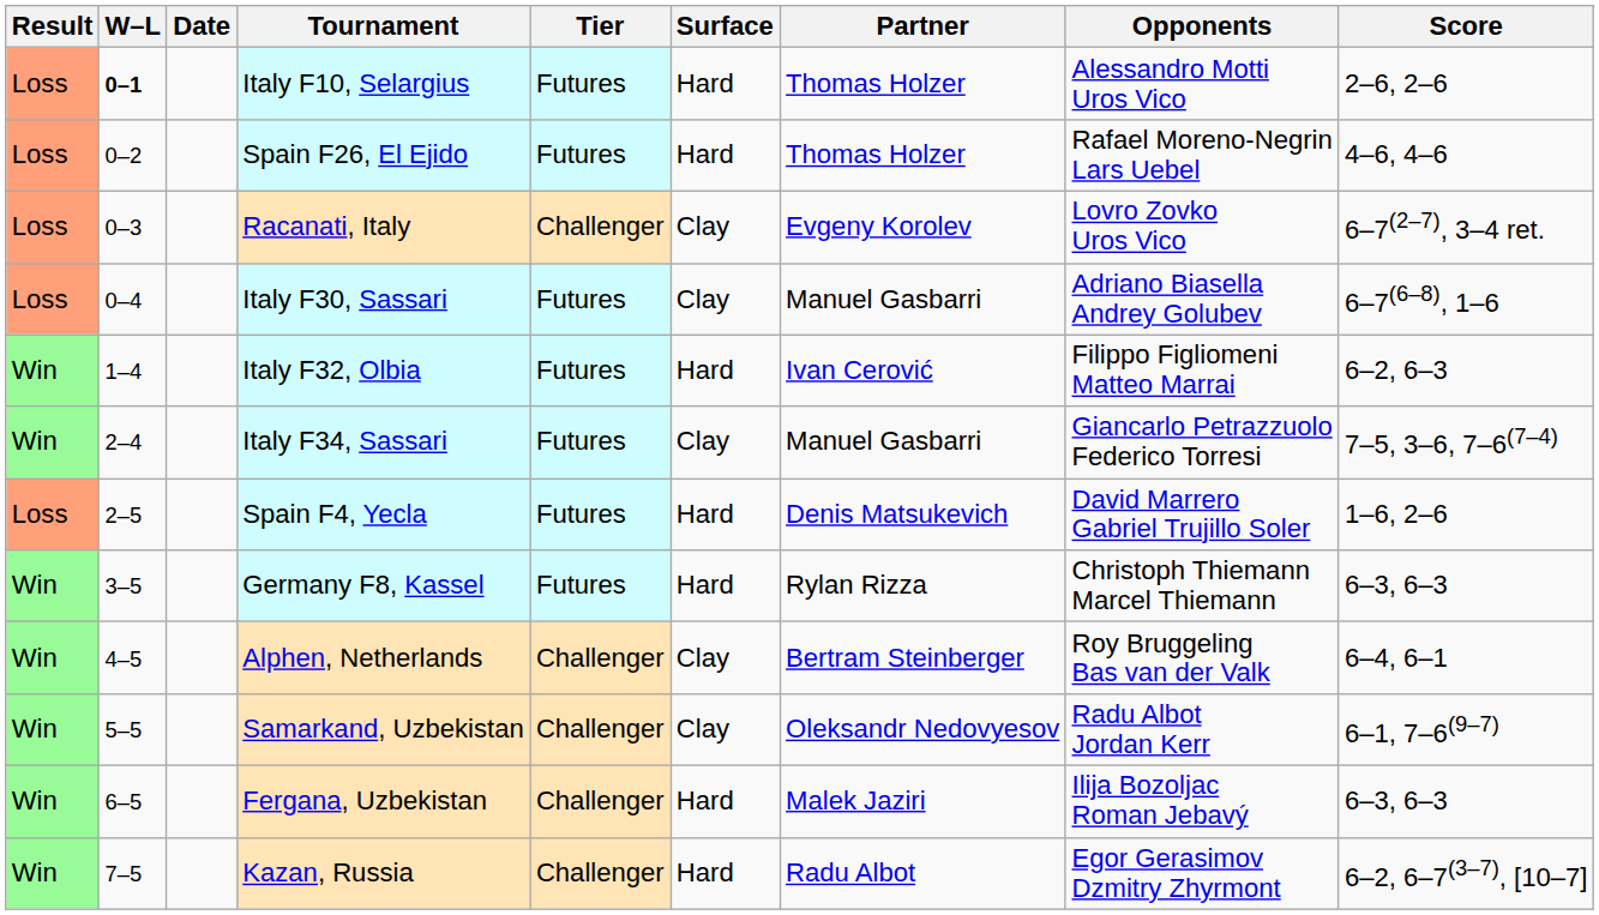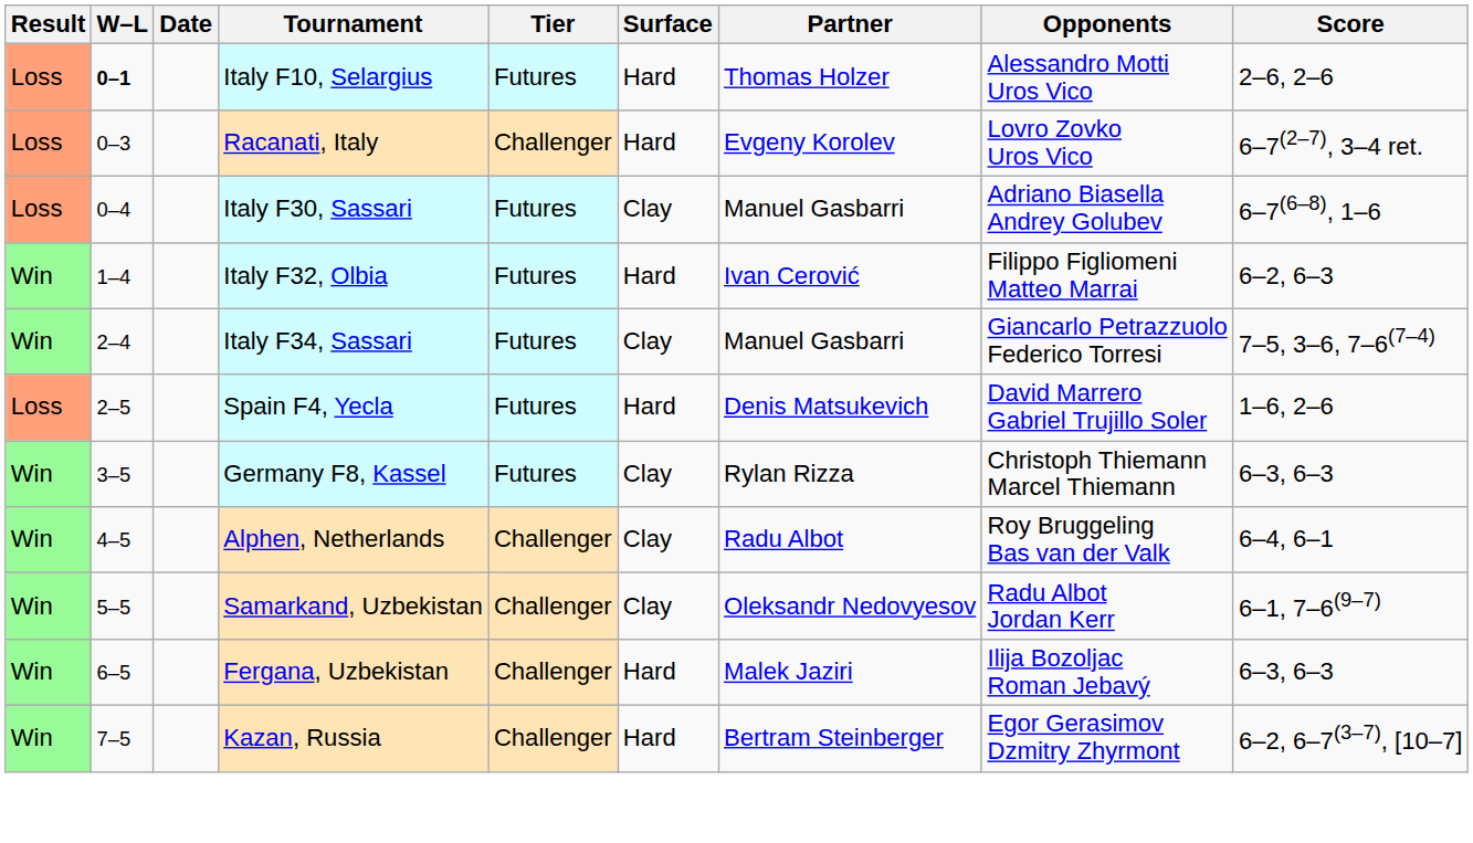- row: Loss | 0–2 | Spain F26, El Ejido | Futures | Hard | Thomas Holzer | Rafael Moreno-Negrin Lars Uebel | 4–6, 4–6
Racanati, Italy | Surface: Clay -> Hard
Germany F8, Kassel | Surface: Hard -> Clay
Alphen, Netherlands | Partner: Bertram Steinberger -> Radu Albot
Kazan, Russia | Partner: Radu Albot -> Bertram Steinberger
